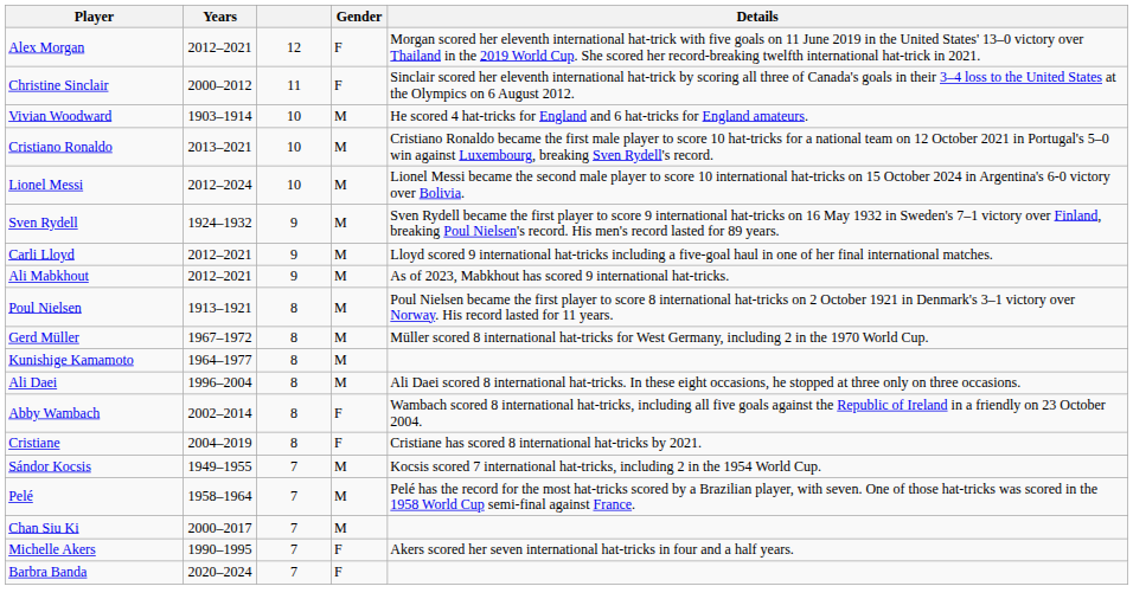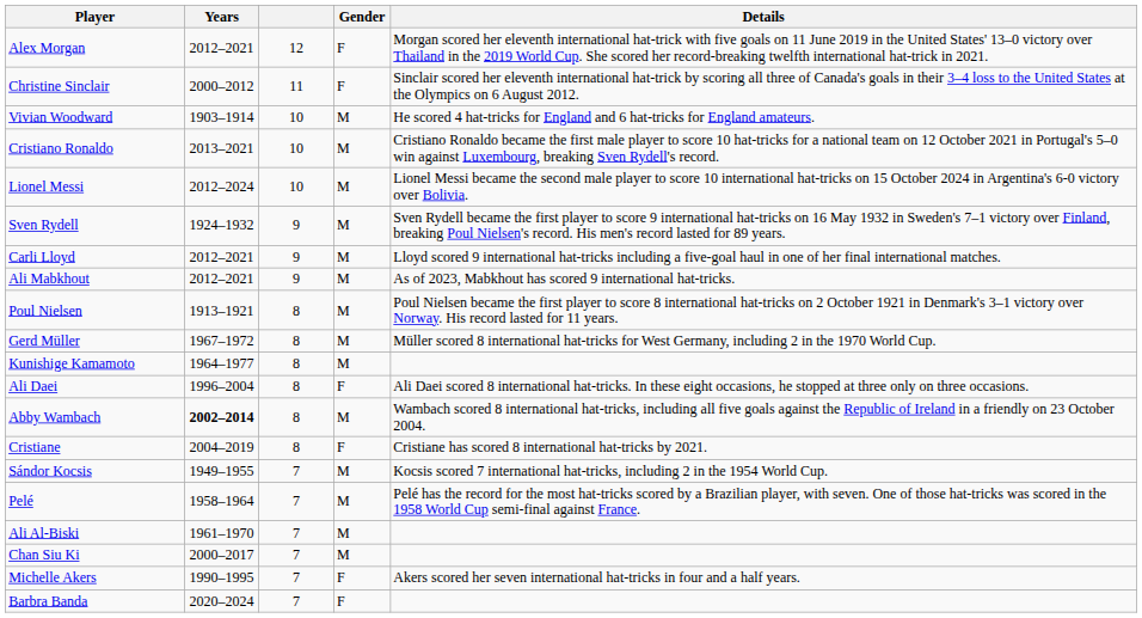Ali Daei | Gender: M -> F
Abby Wambach | Years: normal -> bold
Abby Wambach | Gender: F -> M
+ row: Ali Al-Biski | 1961–1970 | 7 | M
